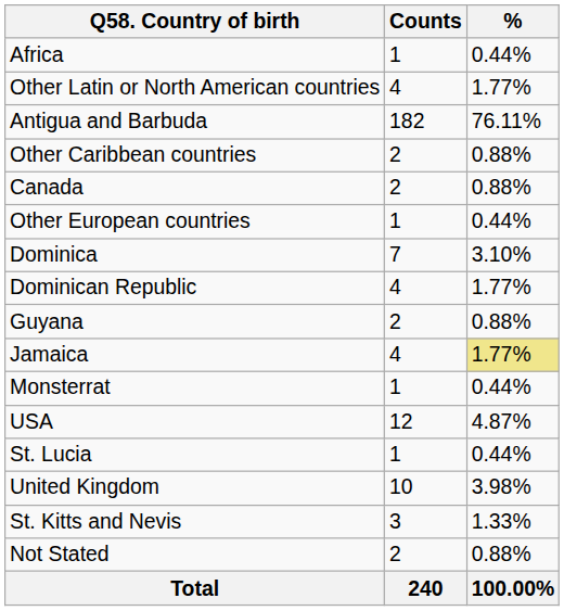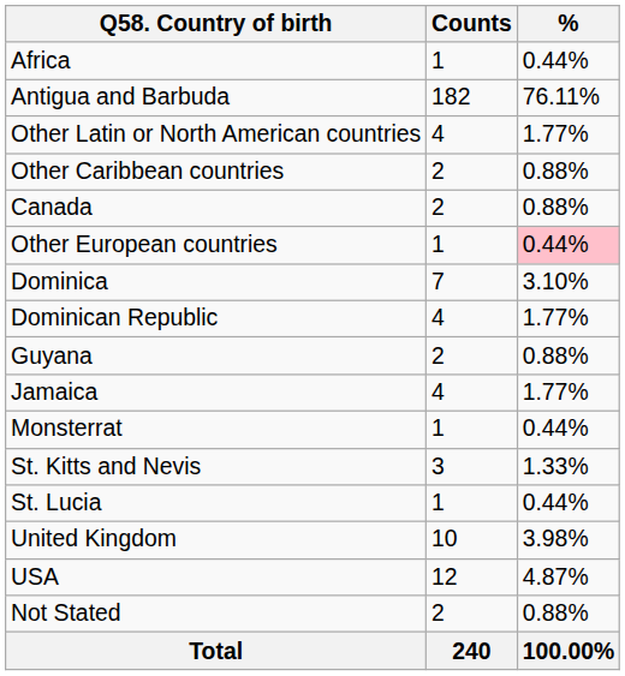rows swapped: Other Latin or North American countries <-> Antigua and Barbuda
Other European countries | %: no background -> pink background
Jamaica | %: khaki background -> no background
rows swapped: St. Kitts and Nevis <-> USA
